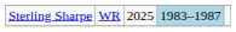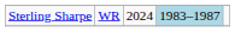Sterling Sharpe | column 3: 2025 -> 2024
